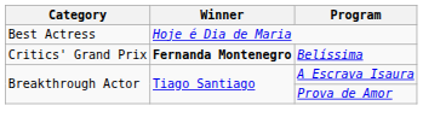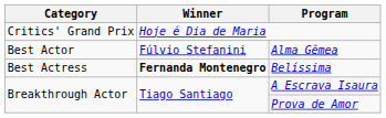Hoje é Dia de Maria | Category: Best Actress -> Critics' Grand Prix
+ row: Best Actor | Fúlvio Stefanini | Alma Gêmea
Belíssima | Category: Critics' Grand Prix -> Best Actress
